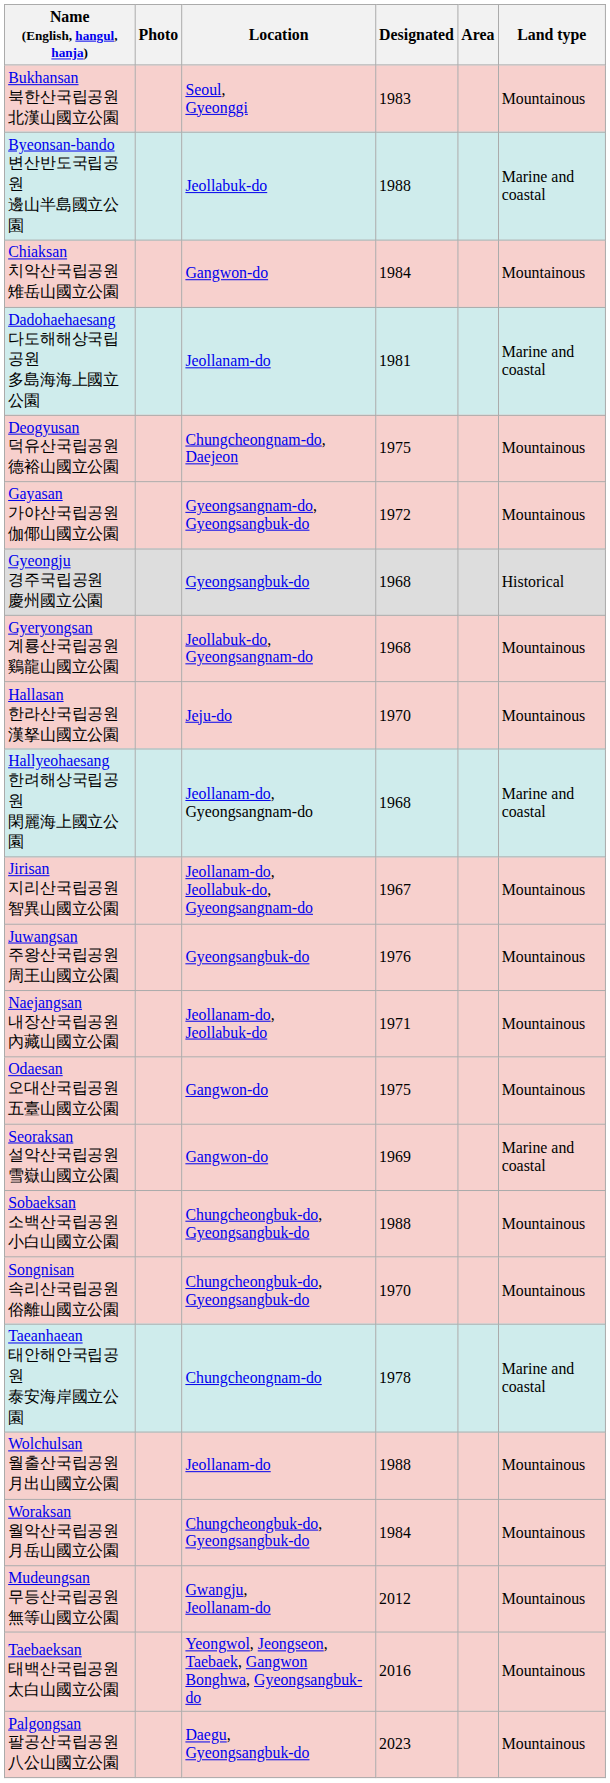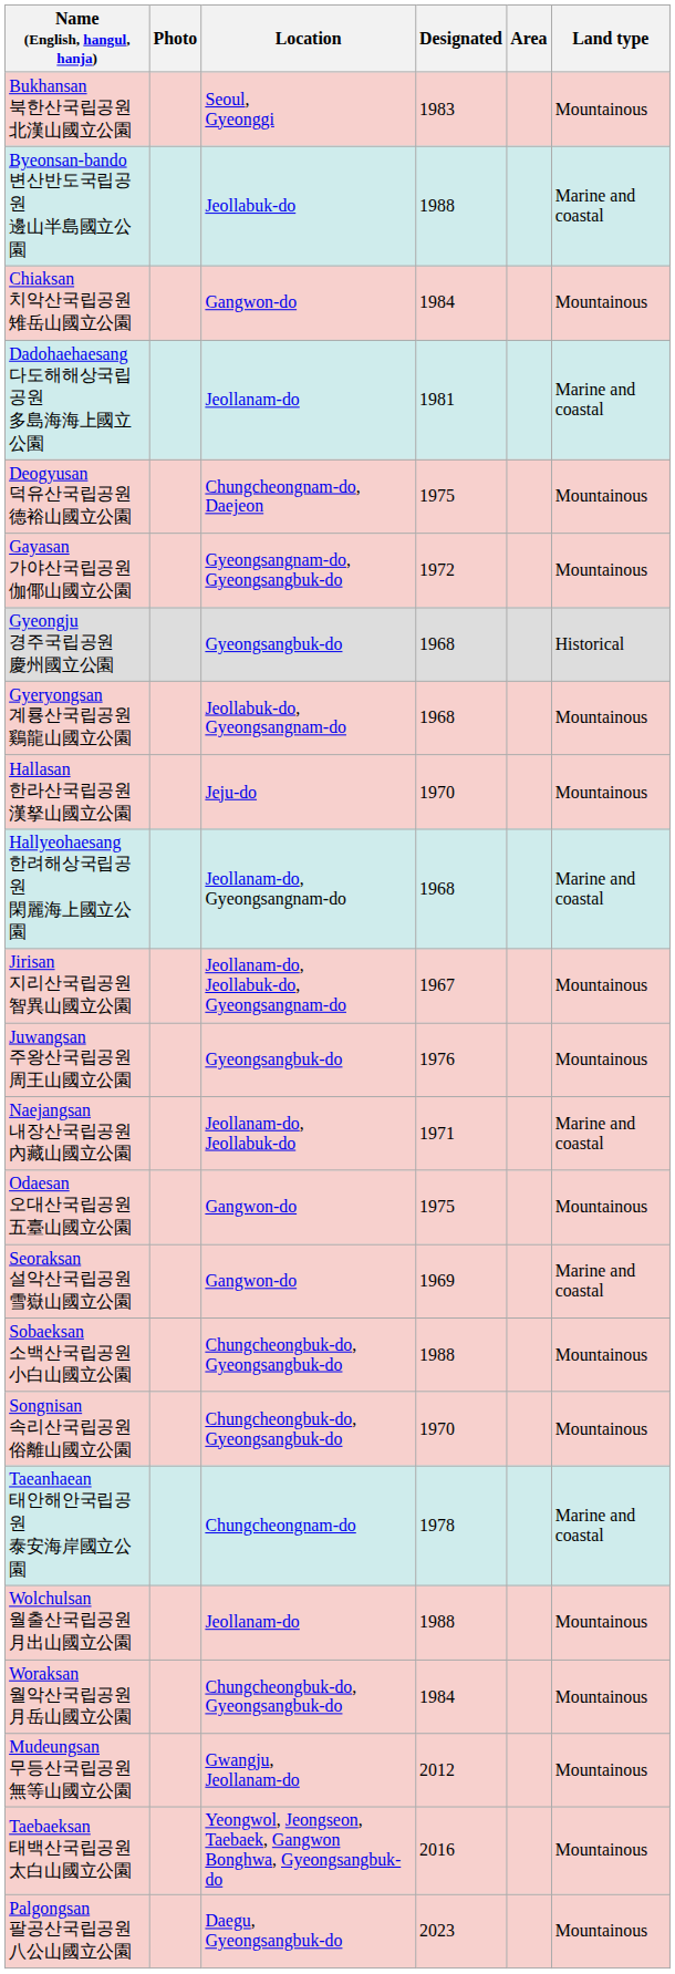Naejangsan 내장산국립공원 內藏山國立公園 | Land type: Mountainous -> Marine and coastal
